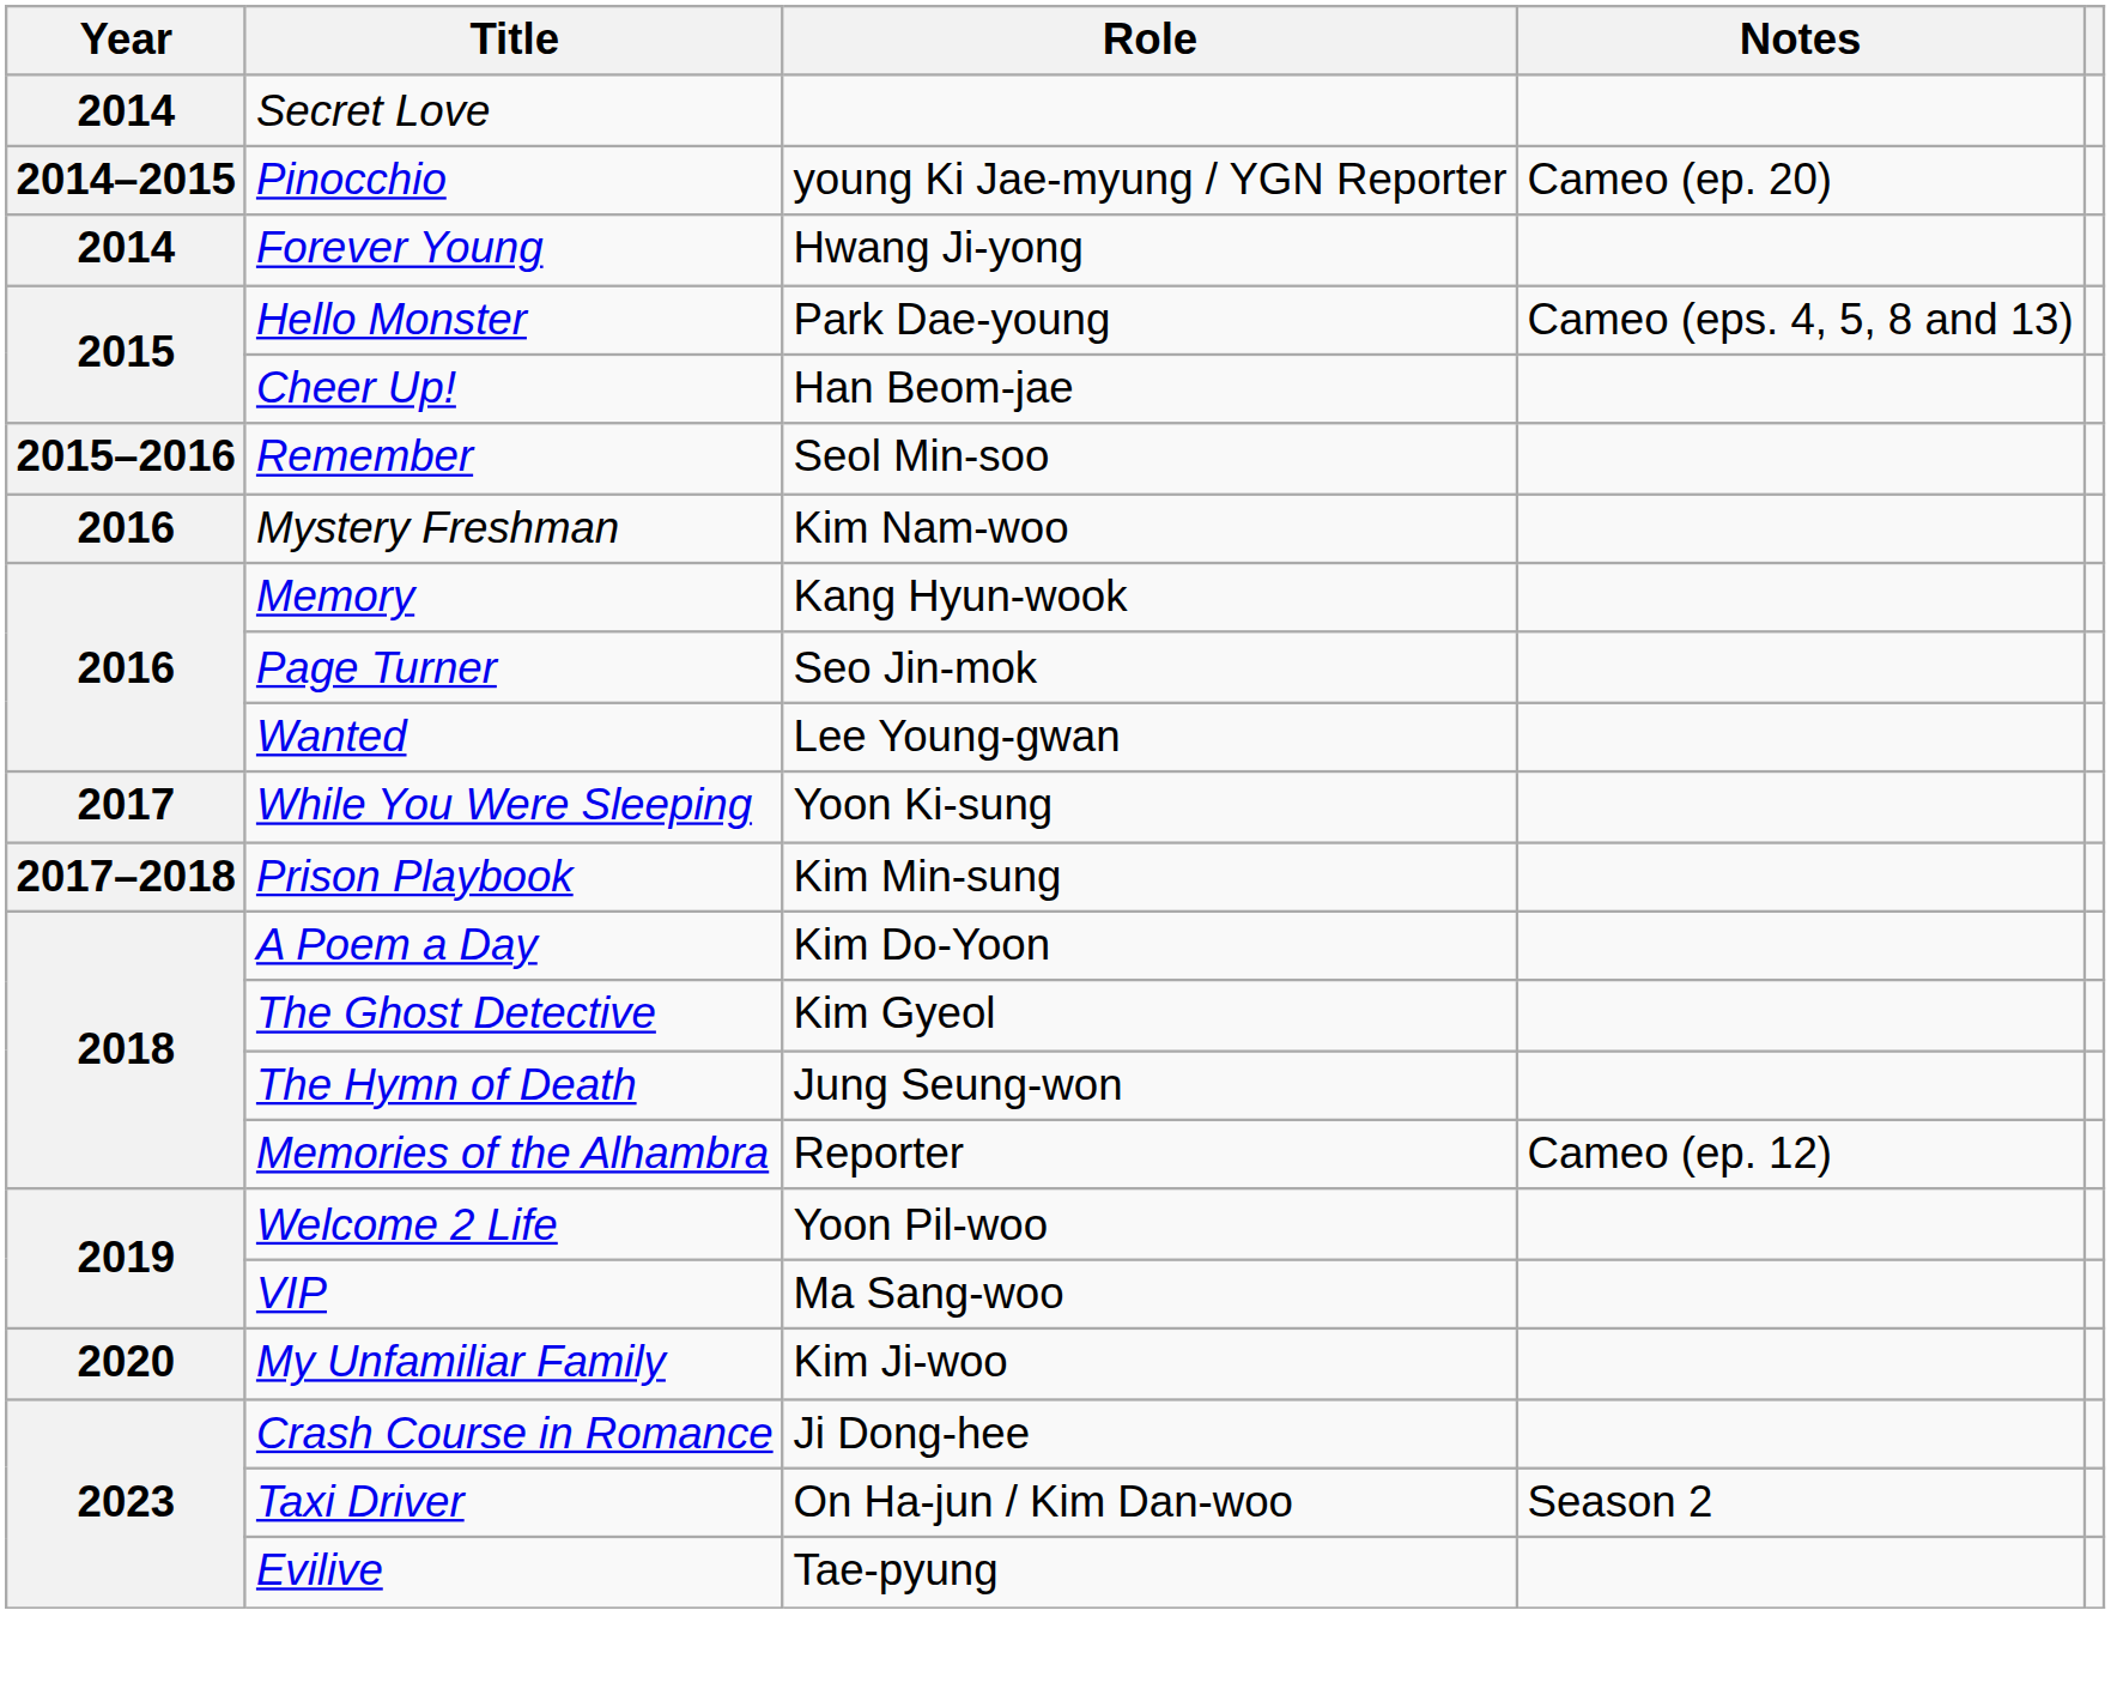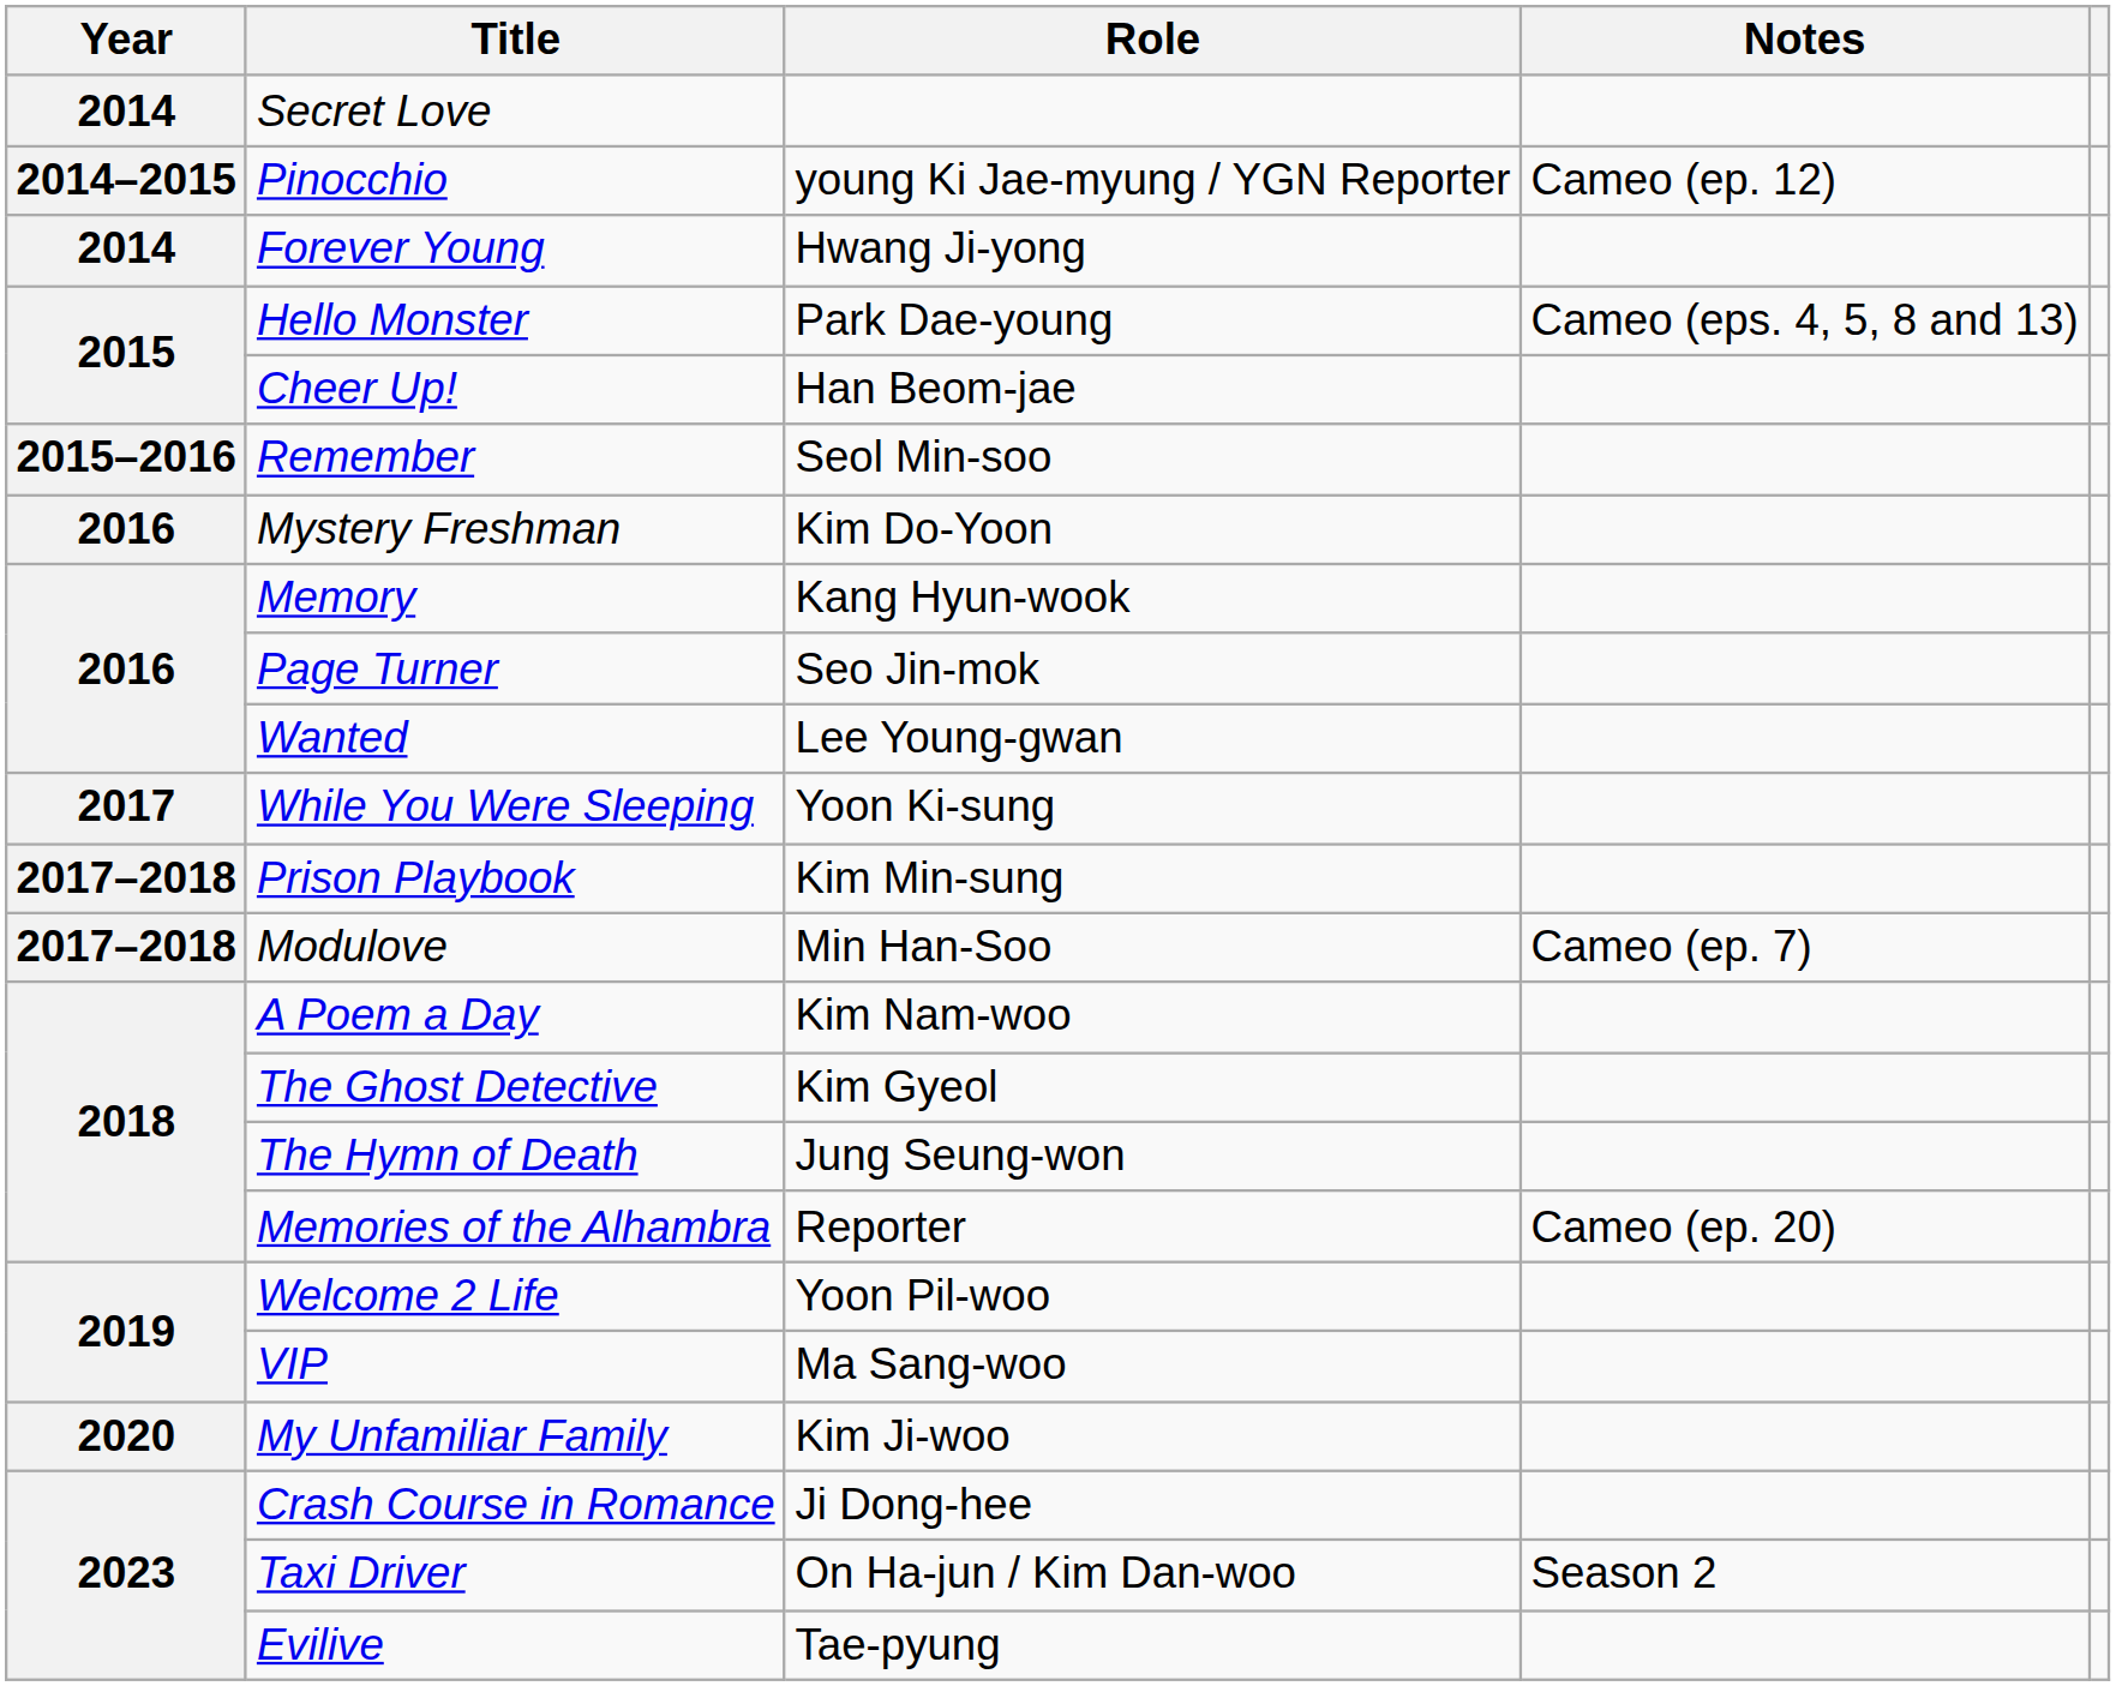Pinocchio | Notes: Cameo (ep. 20) -> Cameo (ep. 12)
Mystery Freshman | Role: Kim Nam-woo -> Kim Do-Yoon
+ row: 2017–2018 | Modulove | Min Han-Soo | Cameo (ep. 7)
A Poem a Day | Role: Kim Do-Yoon -> Kim Nam-woo
Memories of the Alhambra | Notes: Cameo (ep. 12) -> Cameo (ep. 20)
